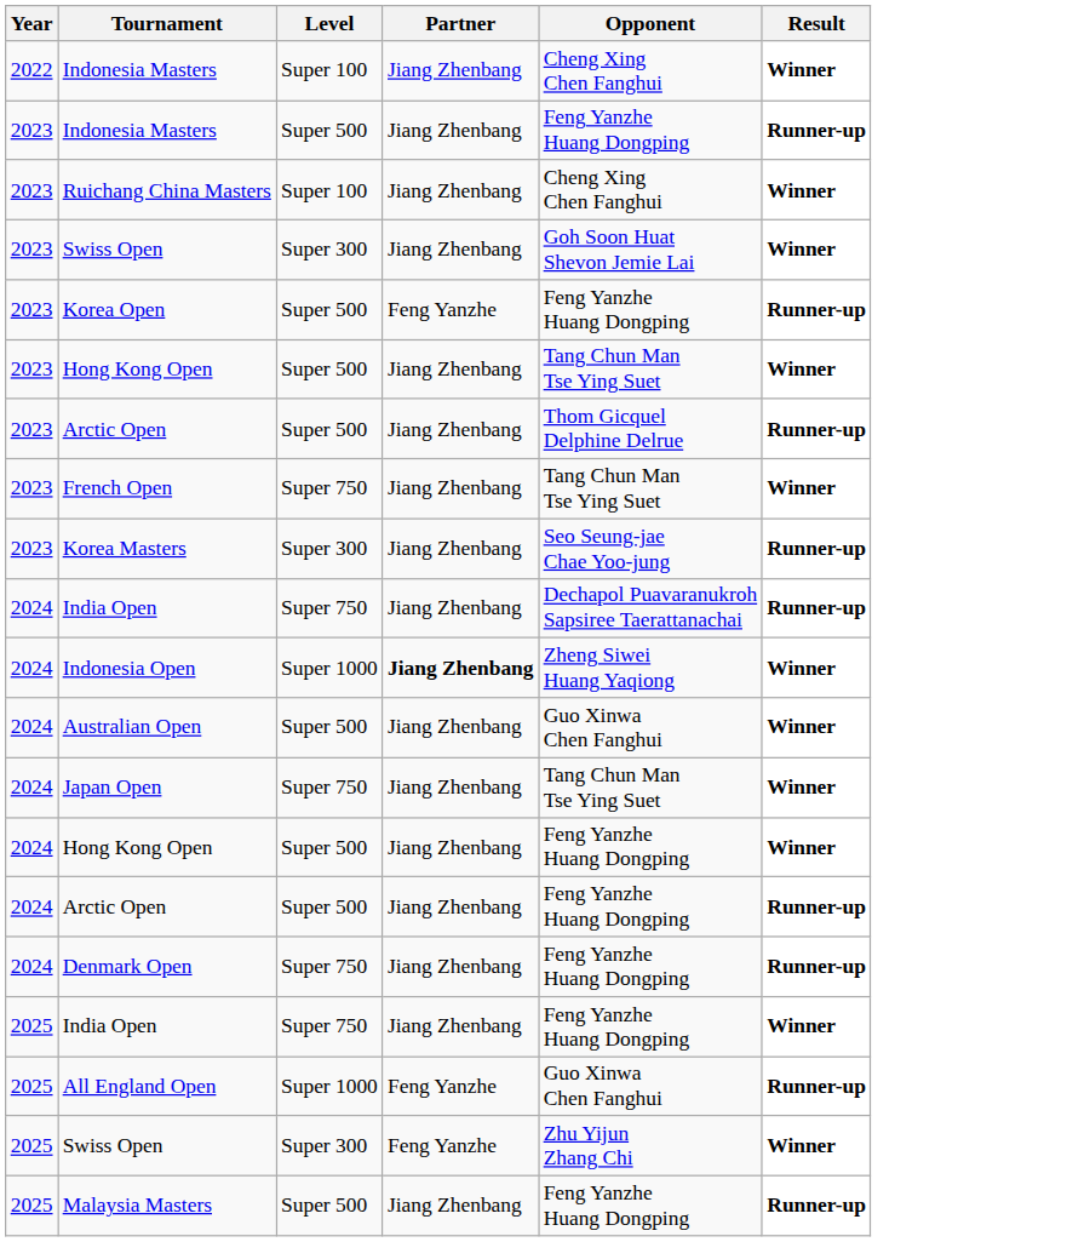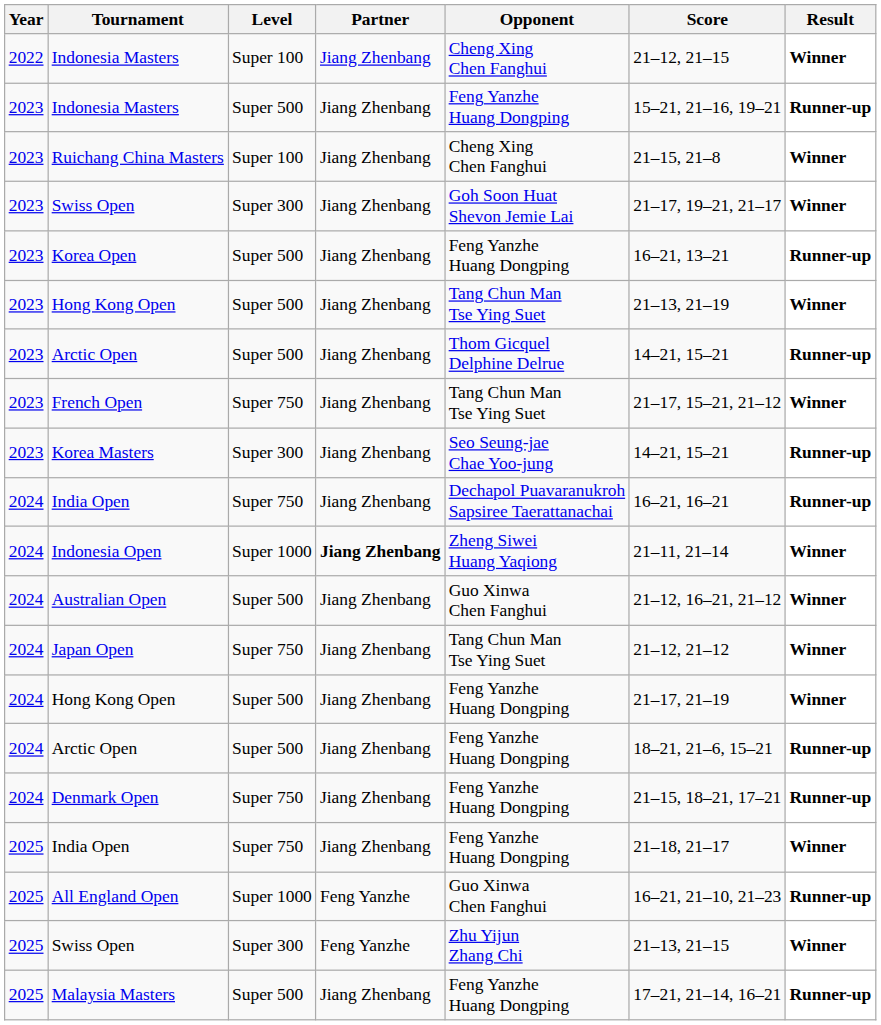+ column: Score | 21–12, 21–15 | 15–21, 21–16, 19–21 | 21–15, 21–8 | 21–17, 19–21, 21–17 | 16–21, 13–21 | 21–13, 21–19 | 14–21, 15–21 | 21–17, 15–21, 21–12 | 14–21, 15–21 | 16–21, 16–21 | 21–11, 21–14 | 21–12, 16–21, 21–12 | 21–12, 21–12 | 21–17, 21–19 | 18–21, 21–6, 15–21 | 21–15, 18–21, 17–21 | 21–18, 21–17 | 16–21, 21–10, 21–23 | 21–13, 21–15 | 17–21, 21–14, 16–21
Korea Open | Partner: Feng Yanzhe -> Jiang Zhenbang
